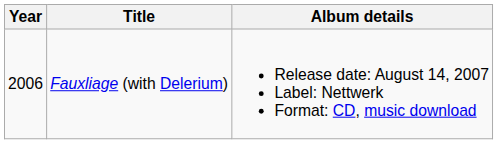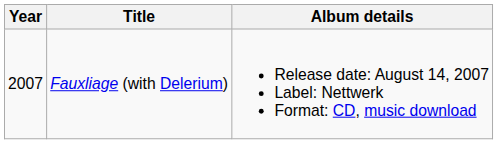Fauxliage (with Delerium) | Year: 2006 -> 2007
